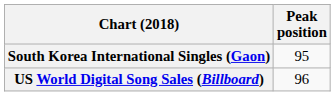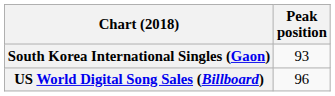South Korea International Singles (Gaon) | Peak position: 95 -> 93
